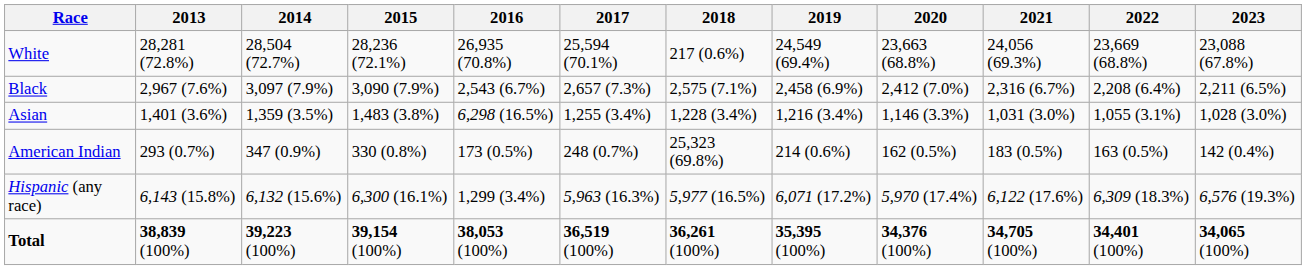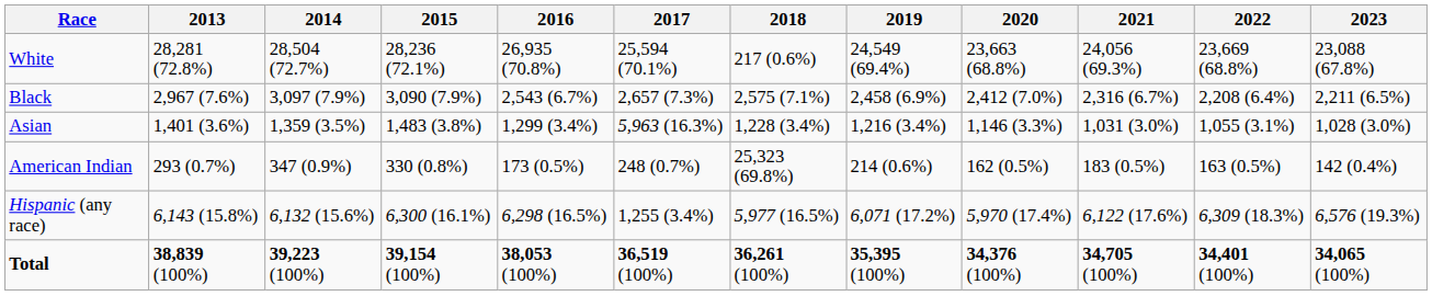Asian | 2016: 6,298 (16.5%) -> 1,299 (3.4%)
Asian | 2017: 1,255 (3.4%) -> 5,963 (16.3%)
Hispanic (any race) | 2016: 1,299 (3.4%) -> 6,298 (16.5%)
Hispanic (any race) | 2017: 5,963 (16.3%) -> 1,255 (3.4%)
